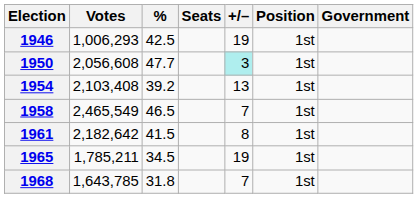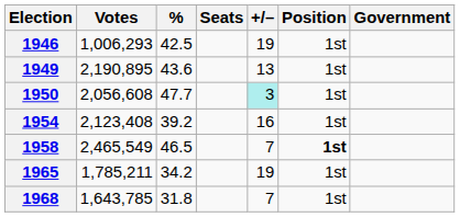+ row: 1949 | 2,190,895 | 43.6 | 13 | 1st
1954 | Votes: 2,103,408 -> 2,123,408
1954 | +/–: 13 -> 16
1958 | Position: normal -> bold
- row: 1961 | 2,182,642 | 41.5 | 8 | 1st
1965 | %: 34.5 -> 34.2
